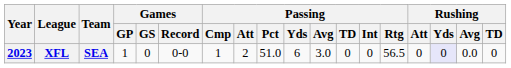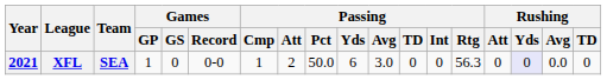XFL | Year: 2023 -> 2021
XFL | Passing / Pct: 51.0 -> 50.0
XFL | Passing / Rtg: 56.5 -> 56.3
